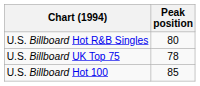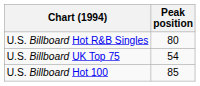U.S. Billboard UK Top 75 | Peak position: 78 -> 54
